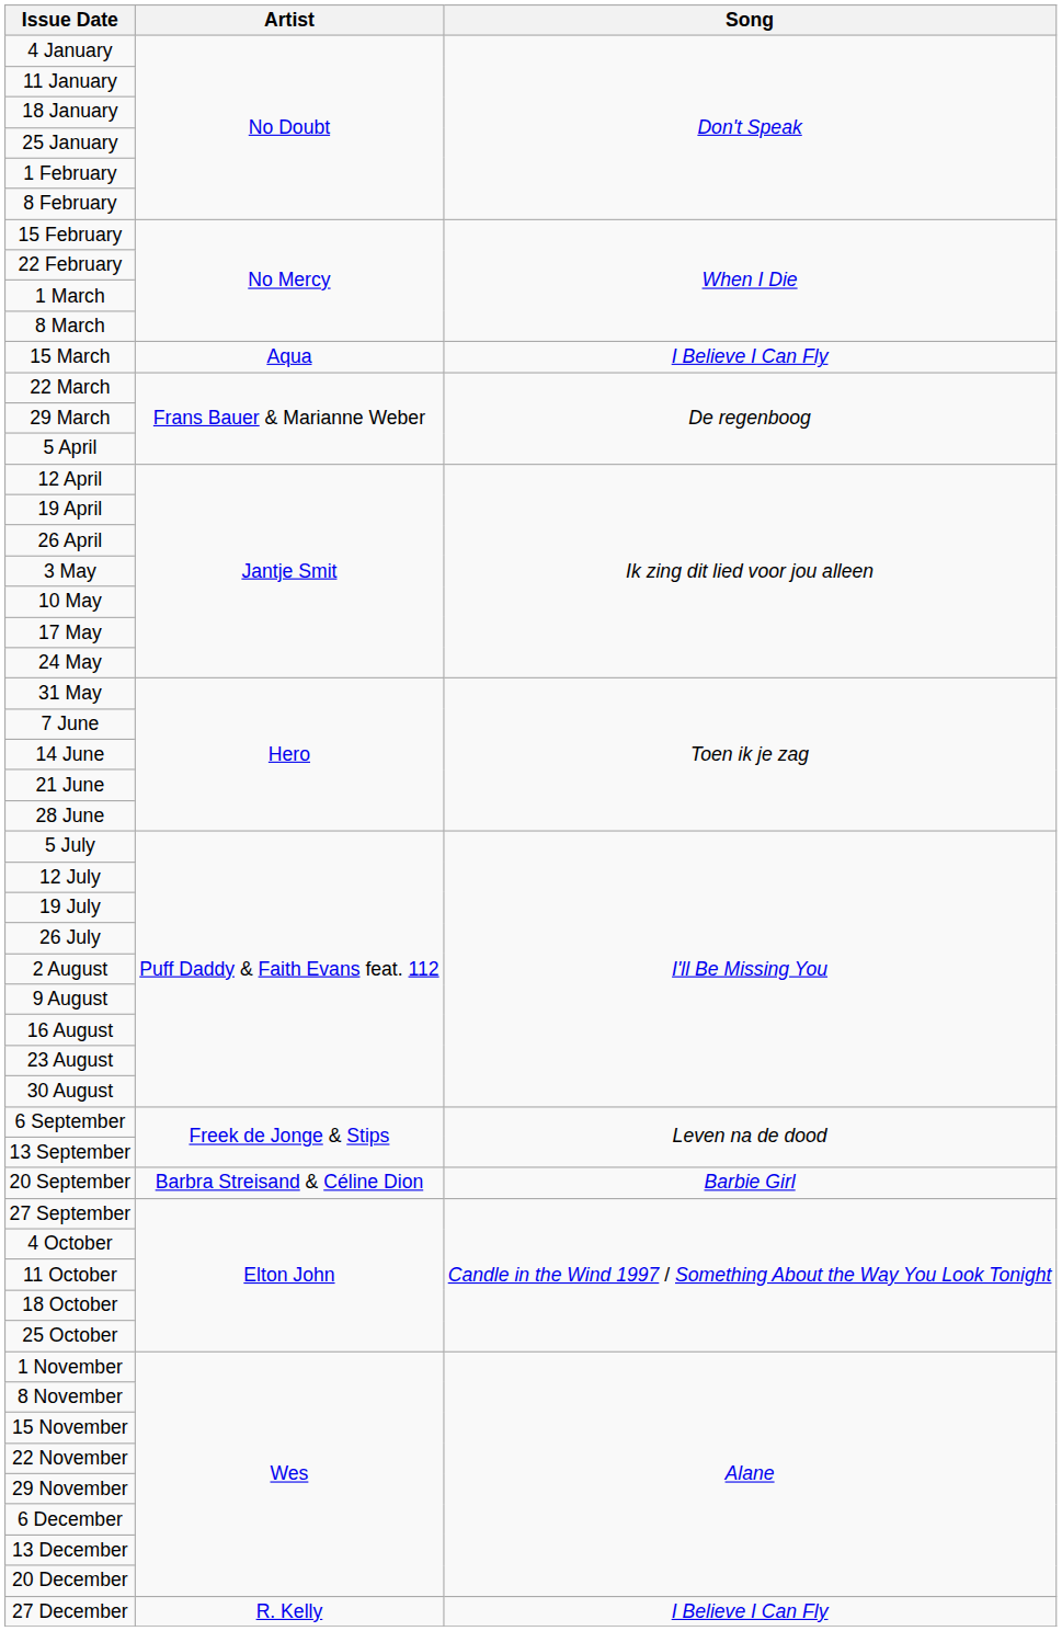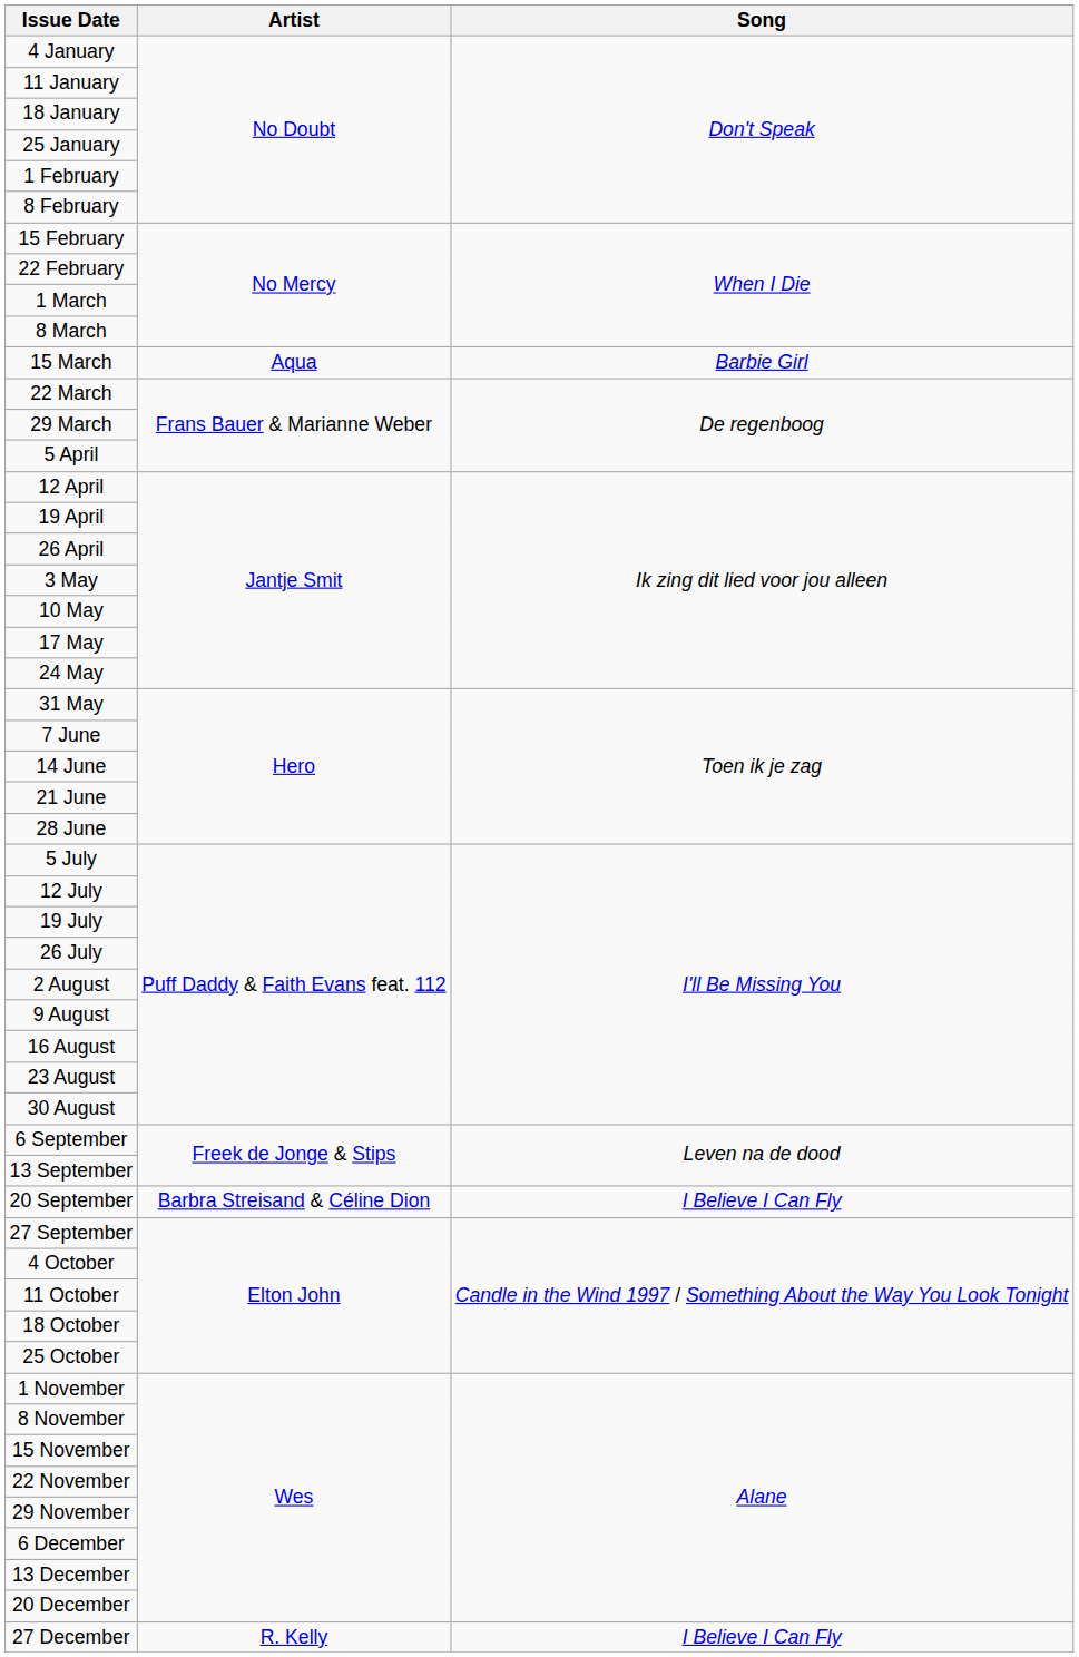15 March | Song: I Believe I Can Fly -> Barbie Girl
20 September | Song: Barbie Girl -> I Believe I Can Fly
